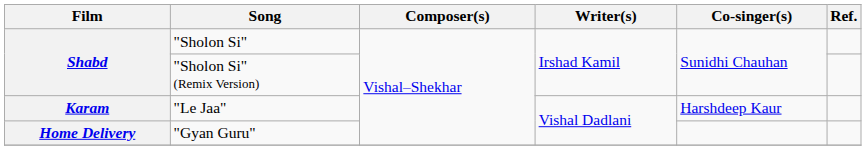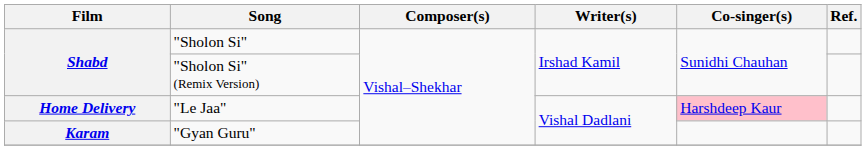"Le Jaa" | Film: Karam -> Home Delivery
"Le Jaa" | Co-singer(s): no background -> pink background
"Gyan Guru" | Film: Home Delivery -> Karam
